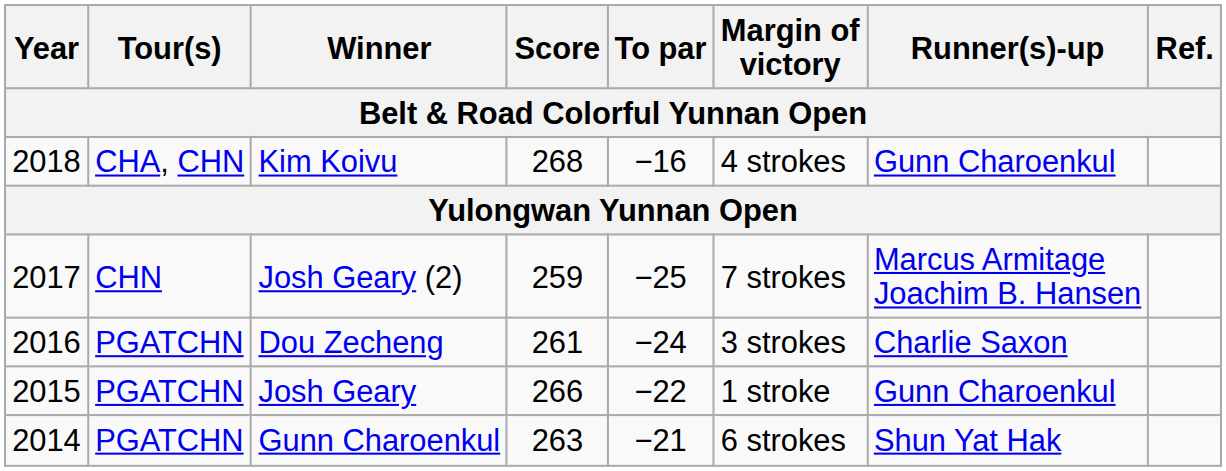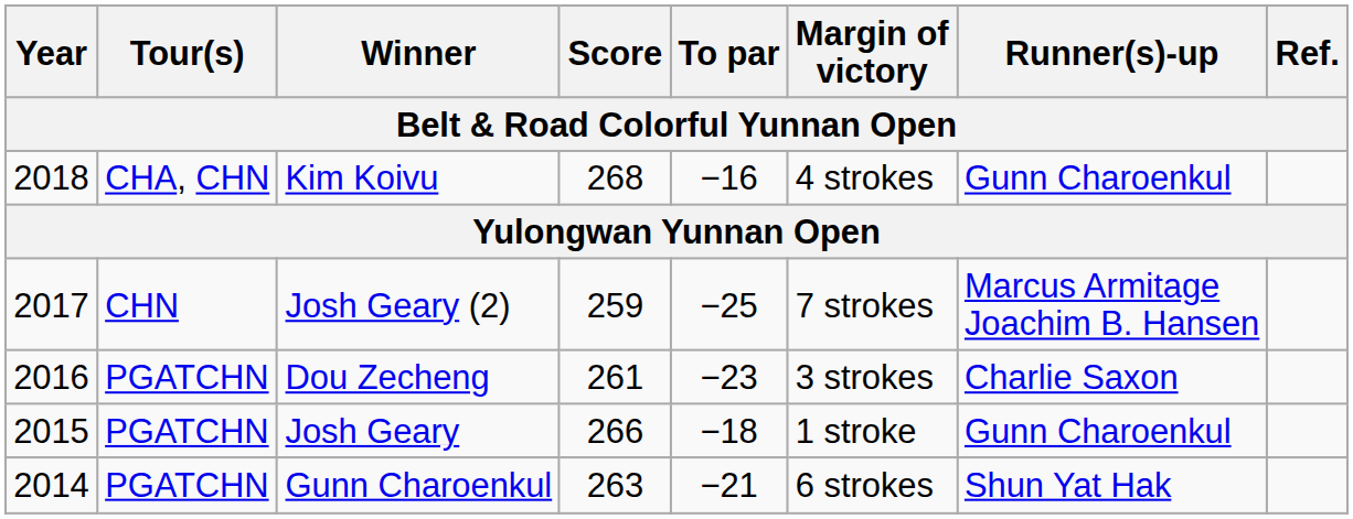Dou Zecheng | To par: −24 -> −23
Josh Geary | To par: −22 -> −18
